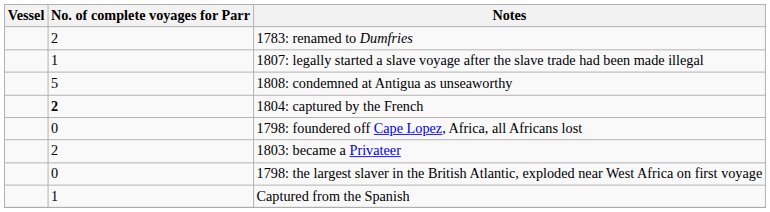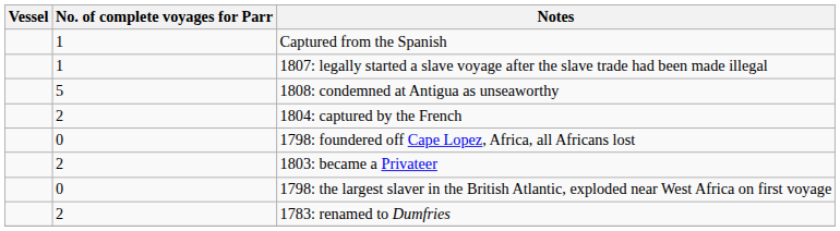rows swapped: 1783: renamed to Dumfries <-> Captured from the Spanish
1804: captured by the French | No. of complete voyages for Parr: bold -> normal
